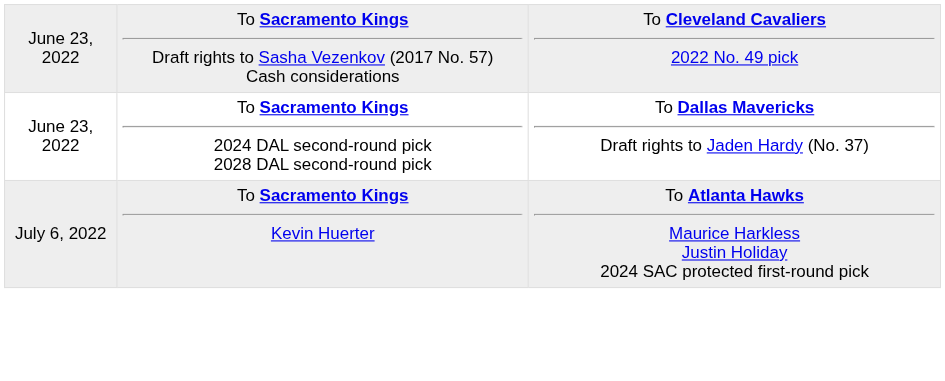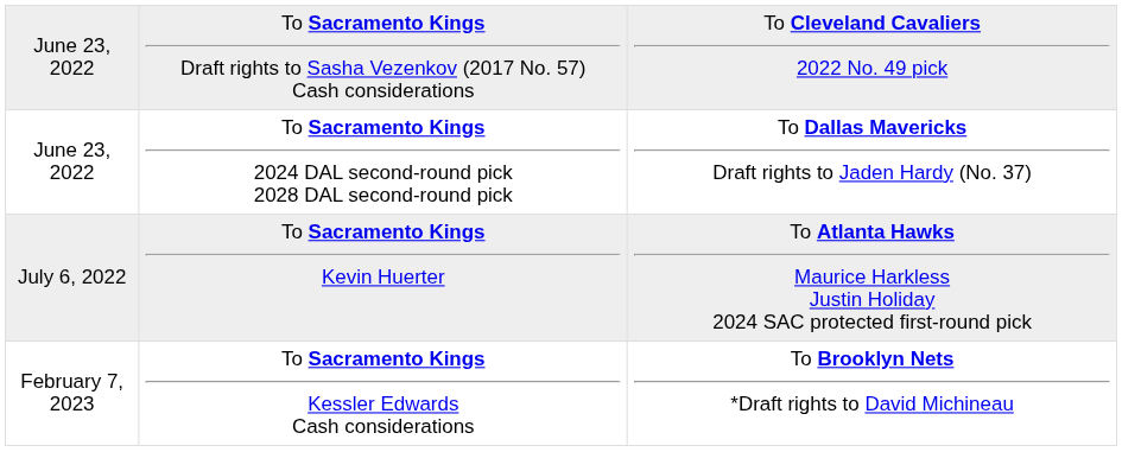+ row: February 7, 2023 | To Sacramento Kings Kessler Edwards Cash considerations | To Brooklyn Nets *Draft rights to David Michineau
